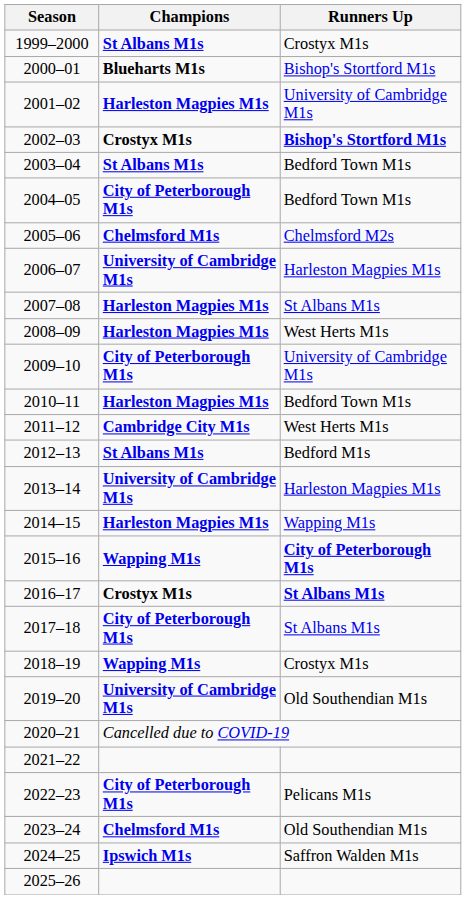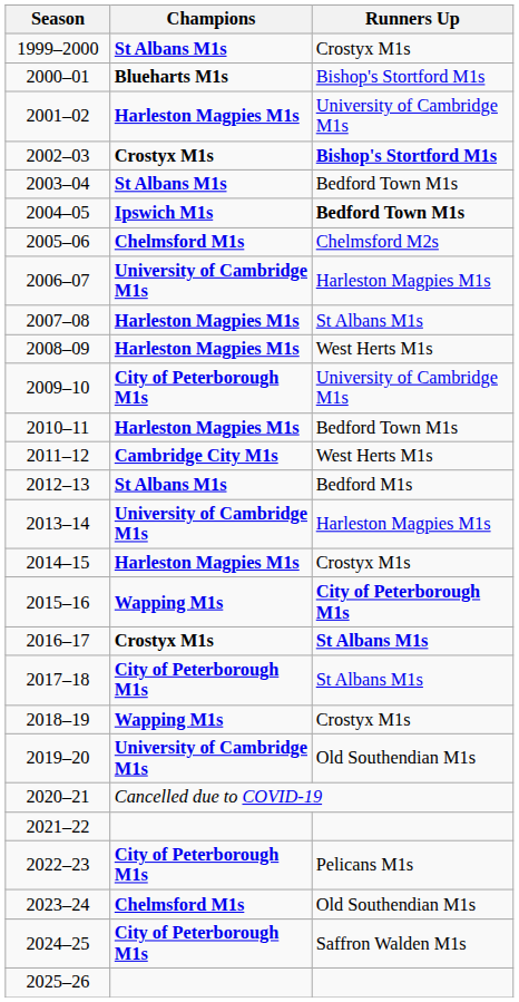2004–05 | Champions: City of Peterborough M1s -> Ipswich M1s
2004–05 | Runners Up: normal -> bold
2014–15 | Runners Up: Wapping M1s -> Crostyx M1s
2024–25 | Champions: Ipswich M1s -> City of Peterborough M1s
